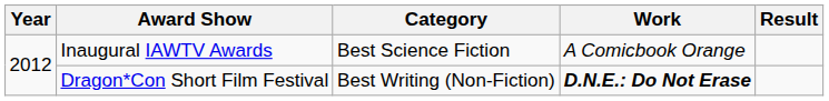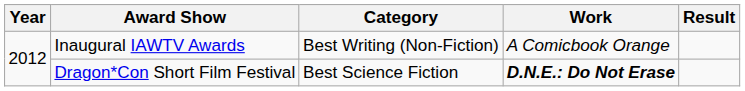Inaugural IAWTV Awards | Category: Best Science Fiction -> Best Writing (Non-Fiction)
Dragon*Con Short Film Festival | Category: Best Writing (Non-Fiction) -> Best Science Fiction
